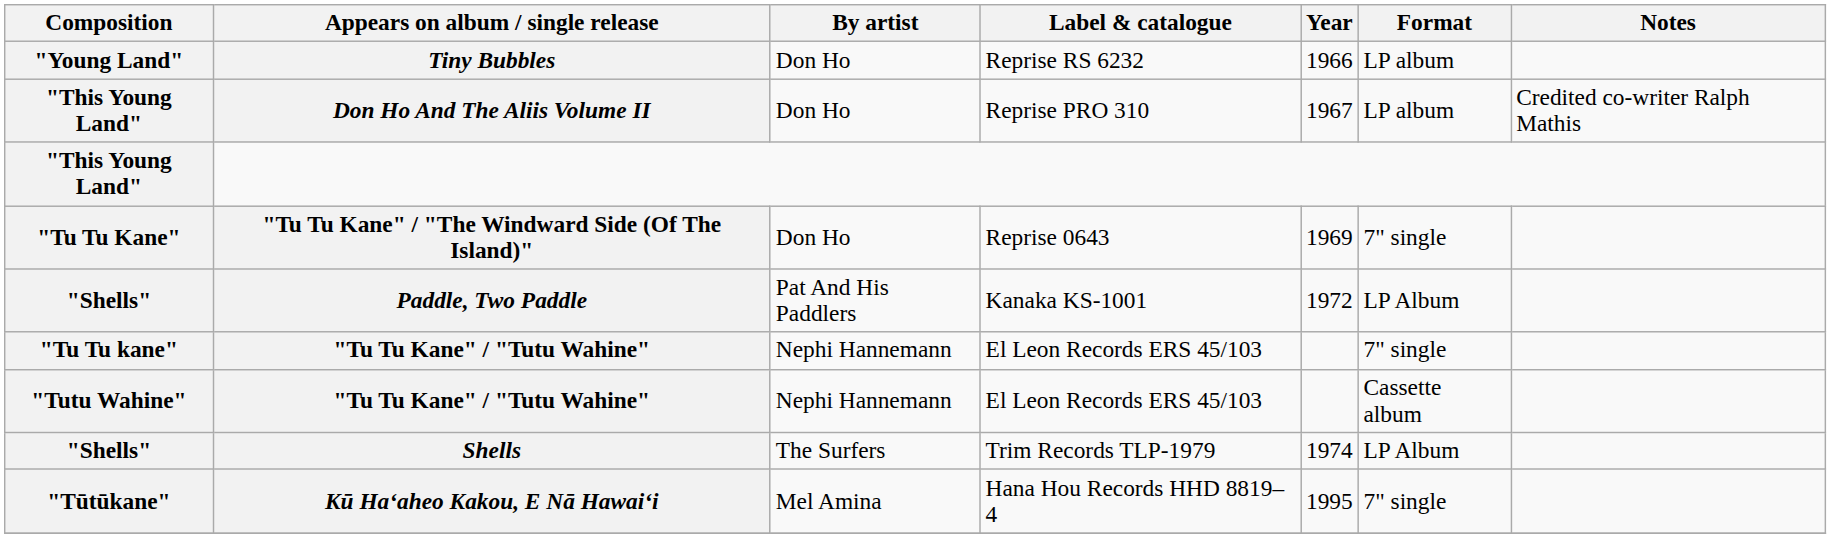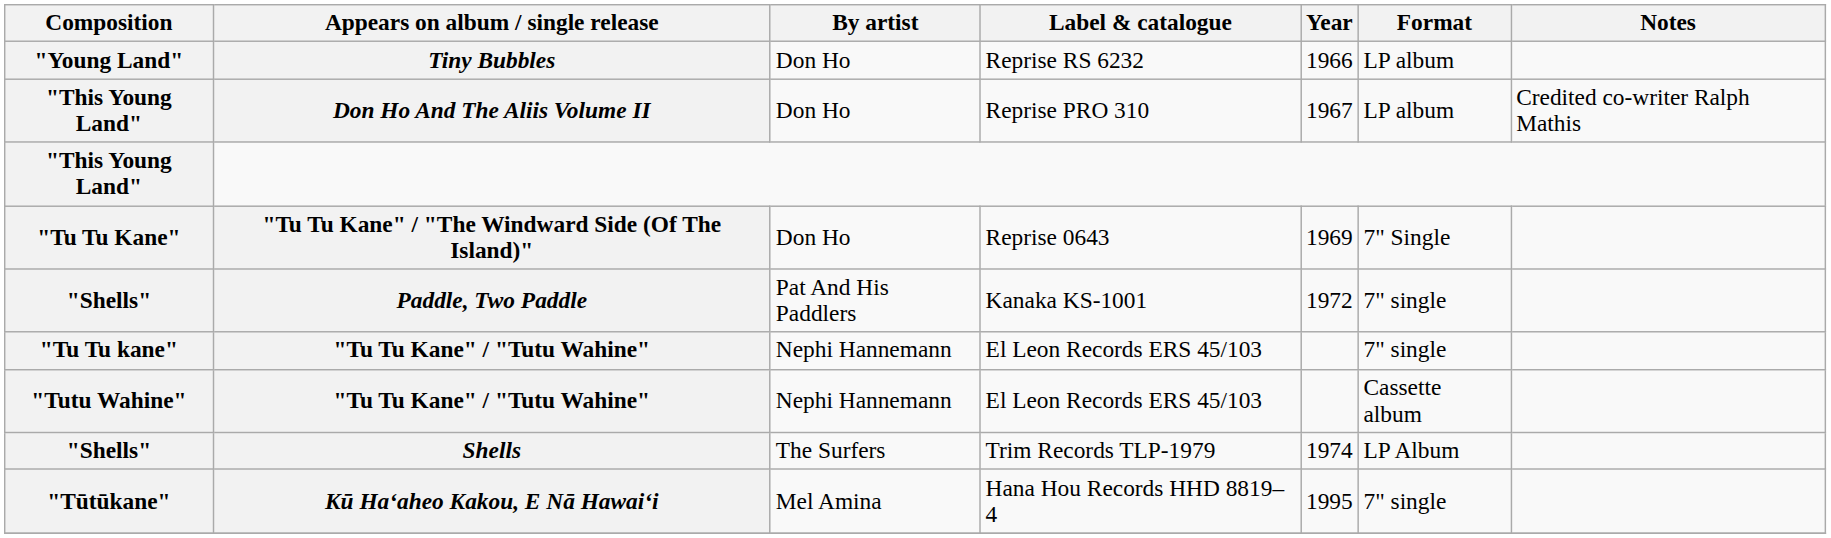"Tu Tu Kane" | Format: 7" single -> 7" Single
"Shells" / Paddle, Two Paddle | Format: LP Album -> 7" single
